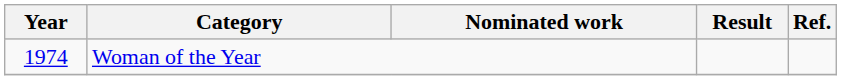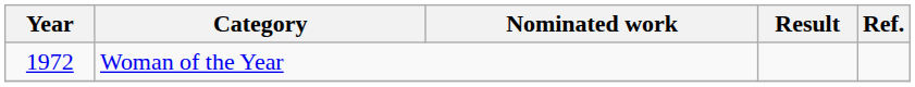Woman of the Year | Year: 1974 -> 1972
